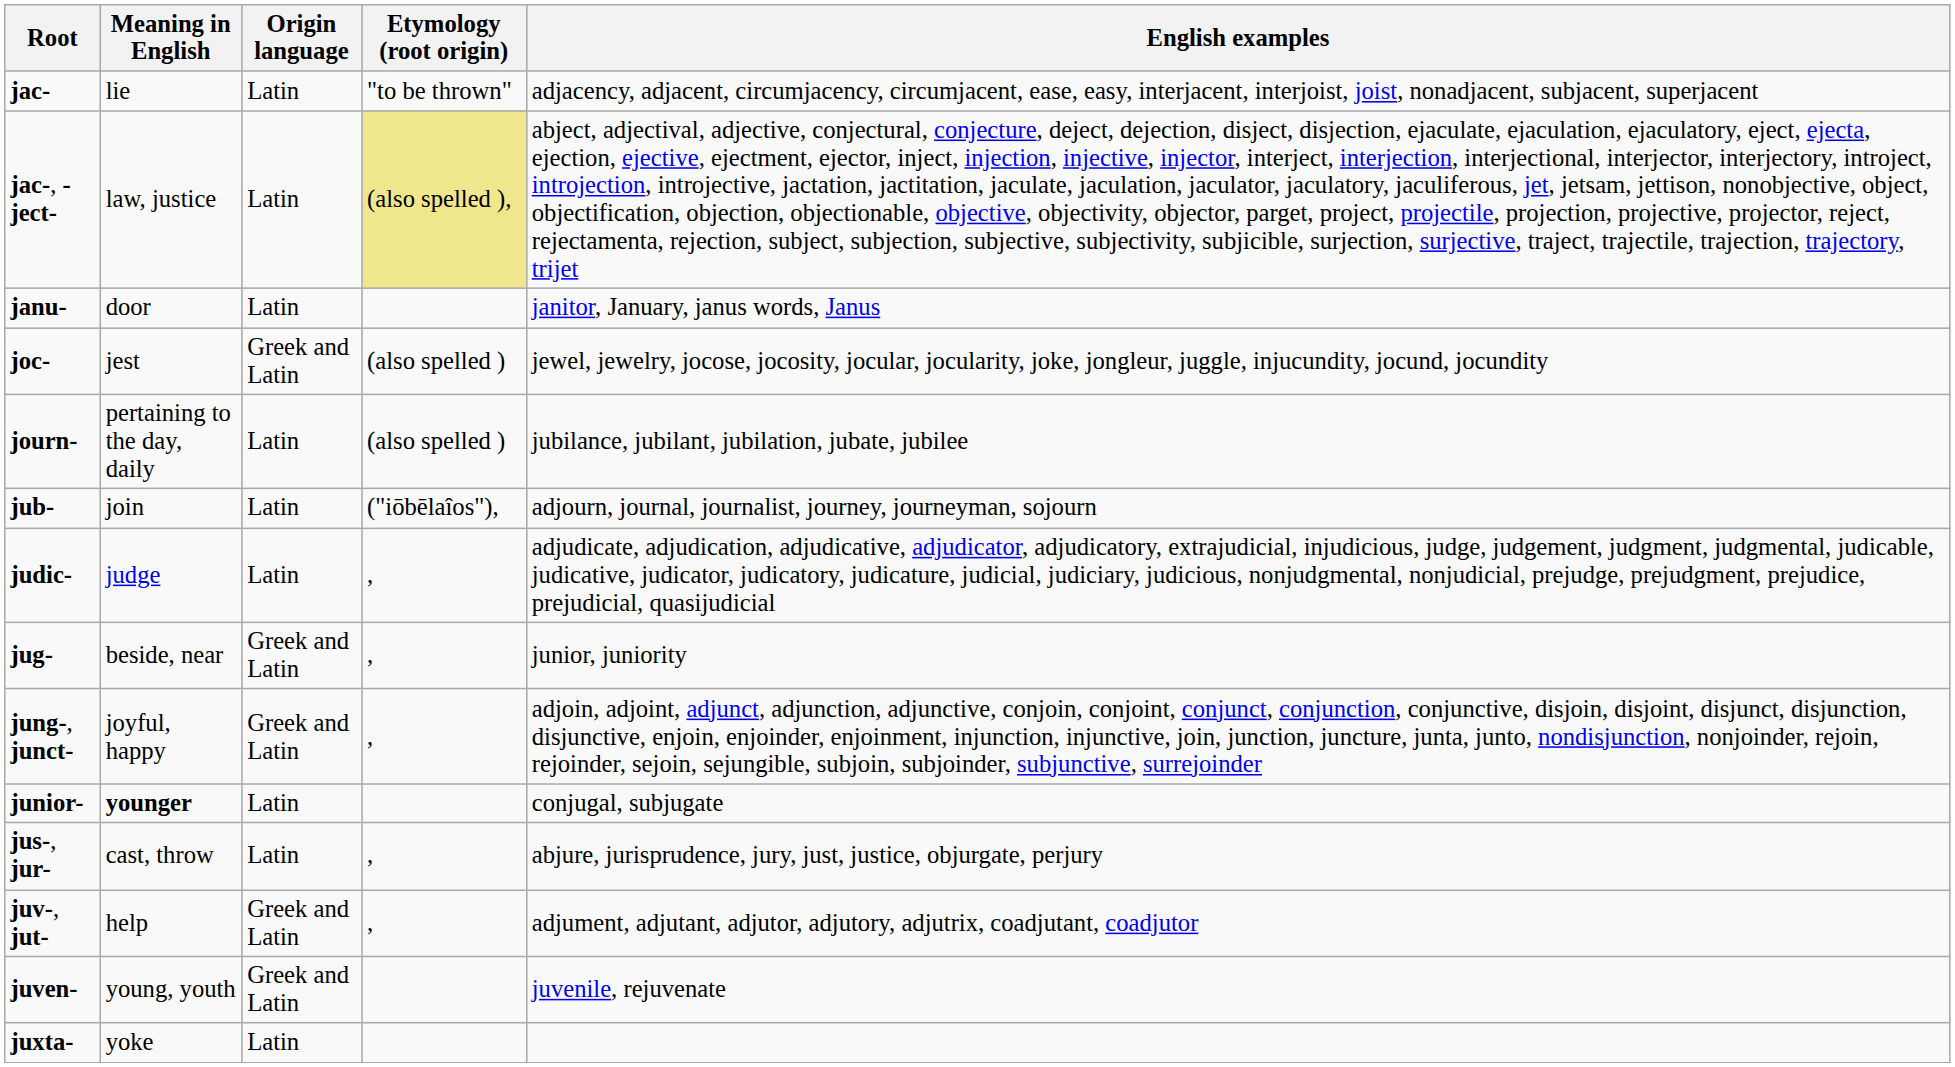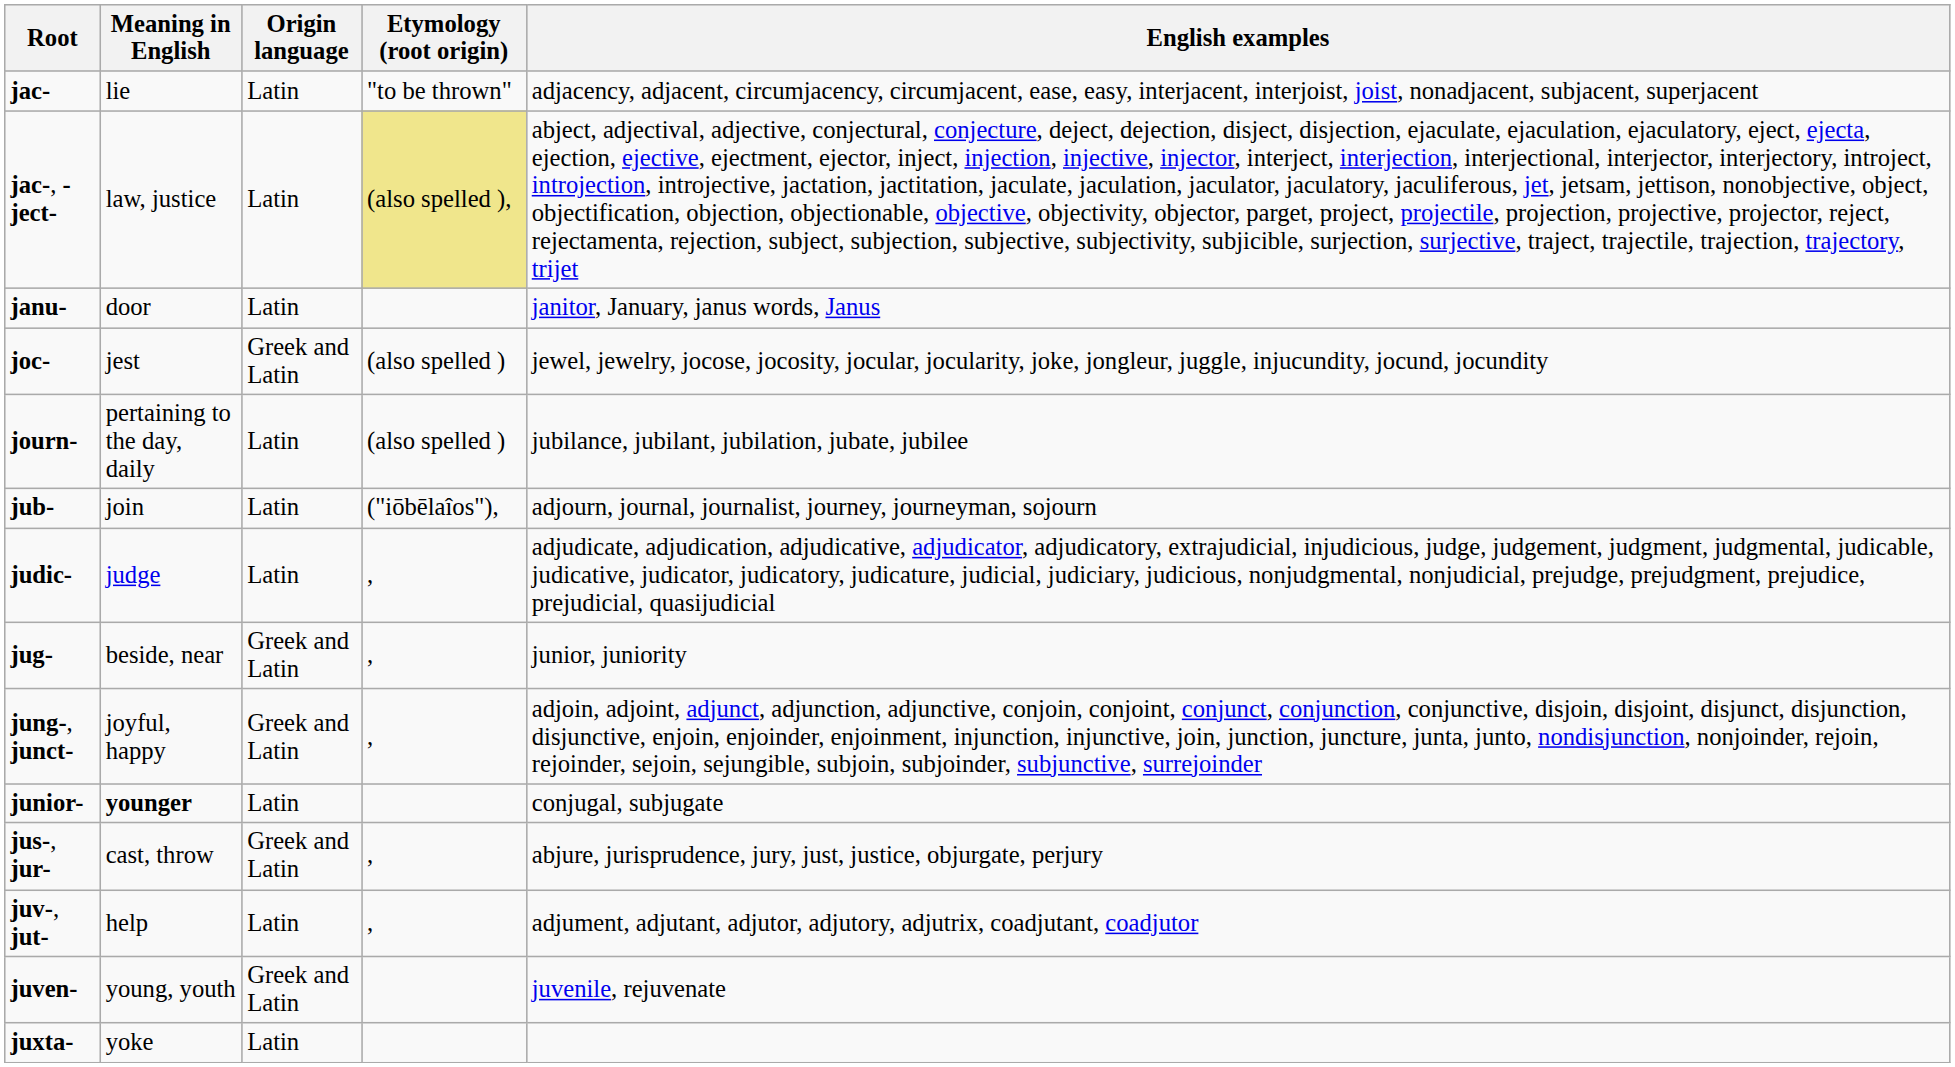jus-, jur- | Origin language: Latin -> Greek and Latin
juv-, jut- | Origin language: Greek and Latin -> Latin
